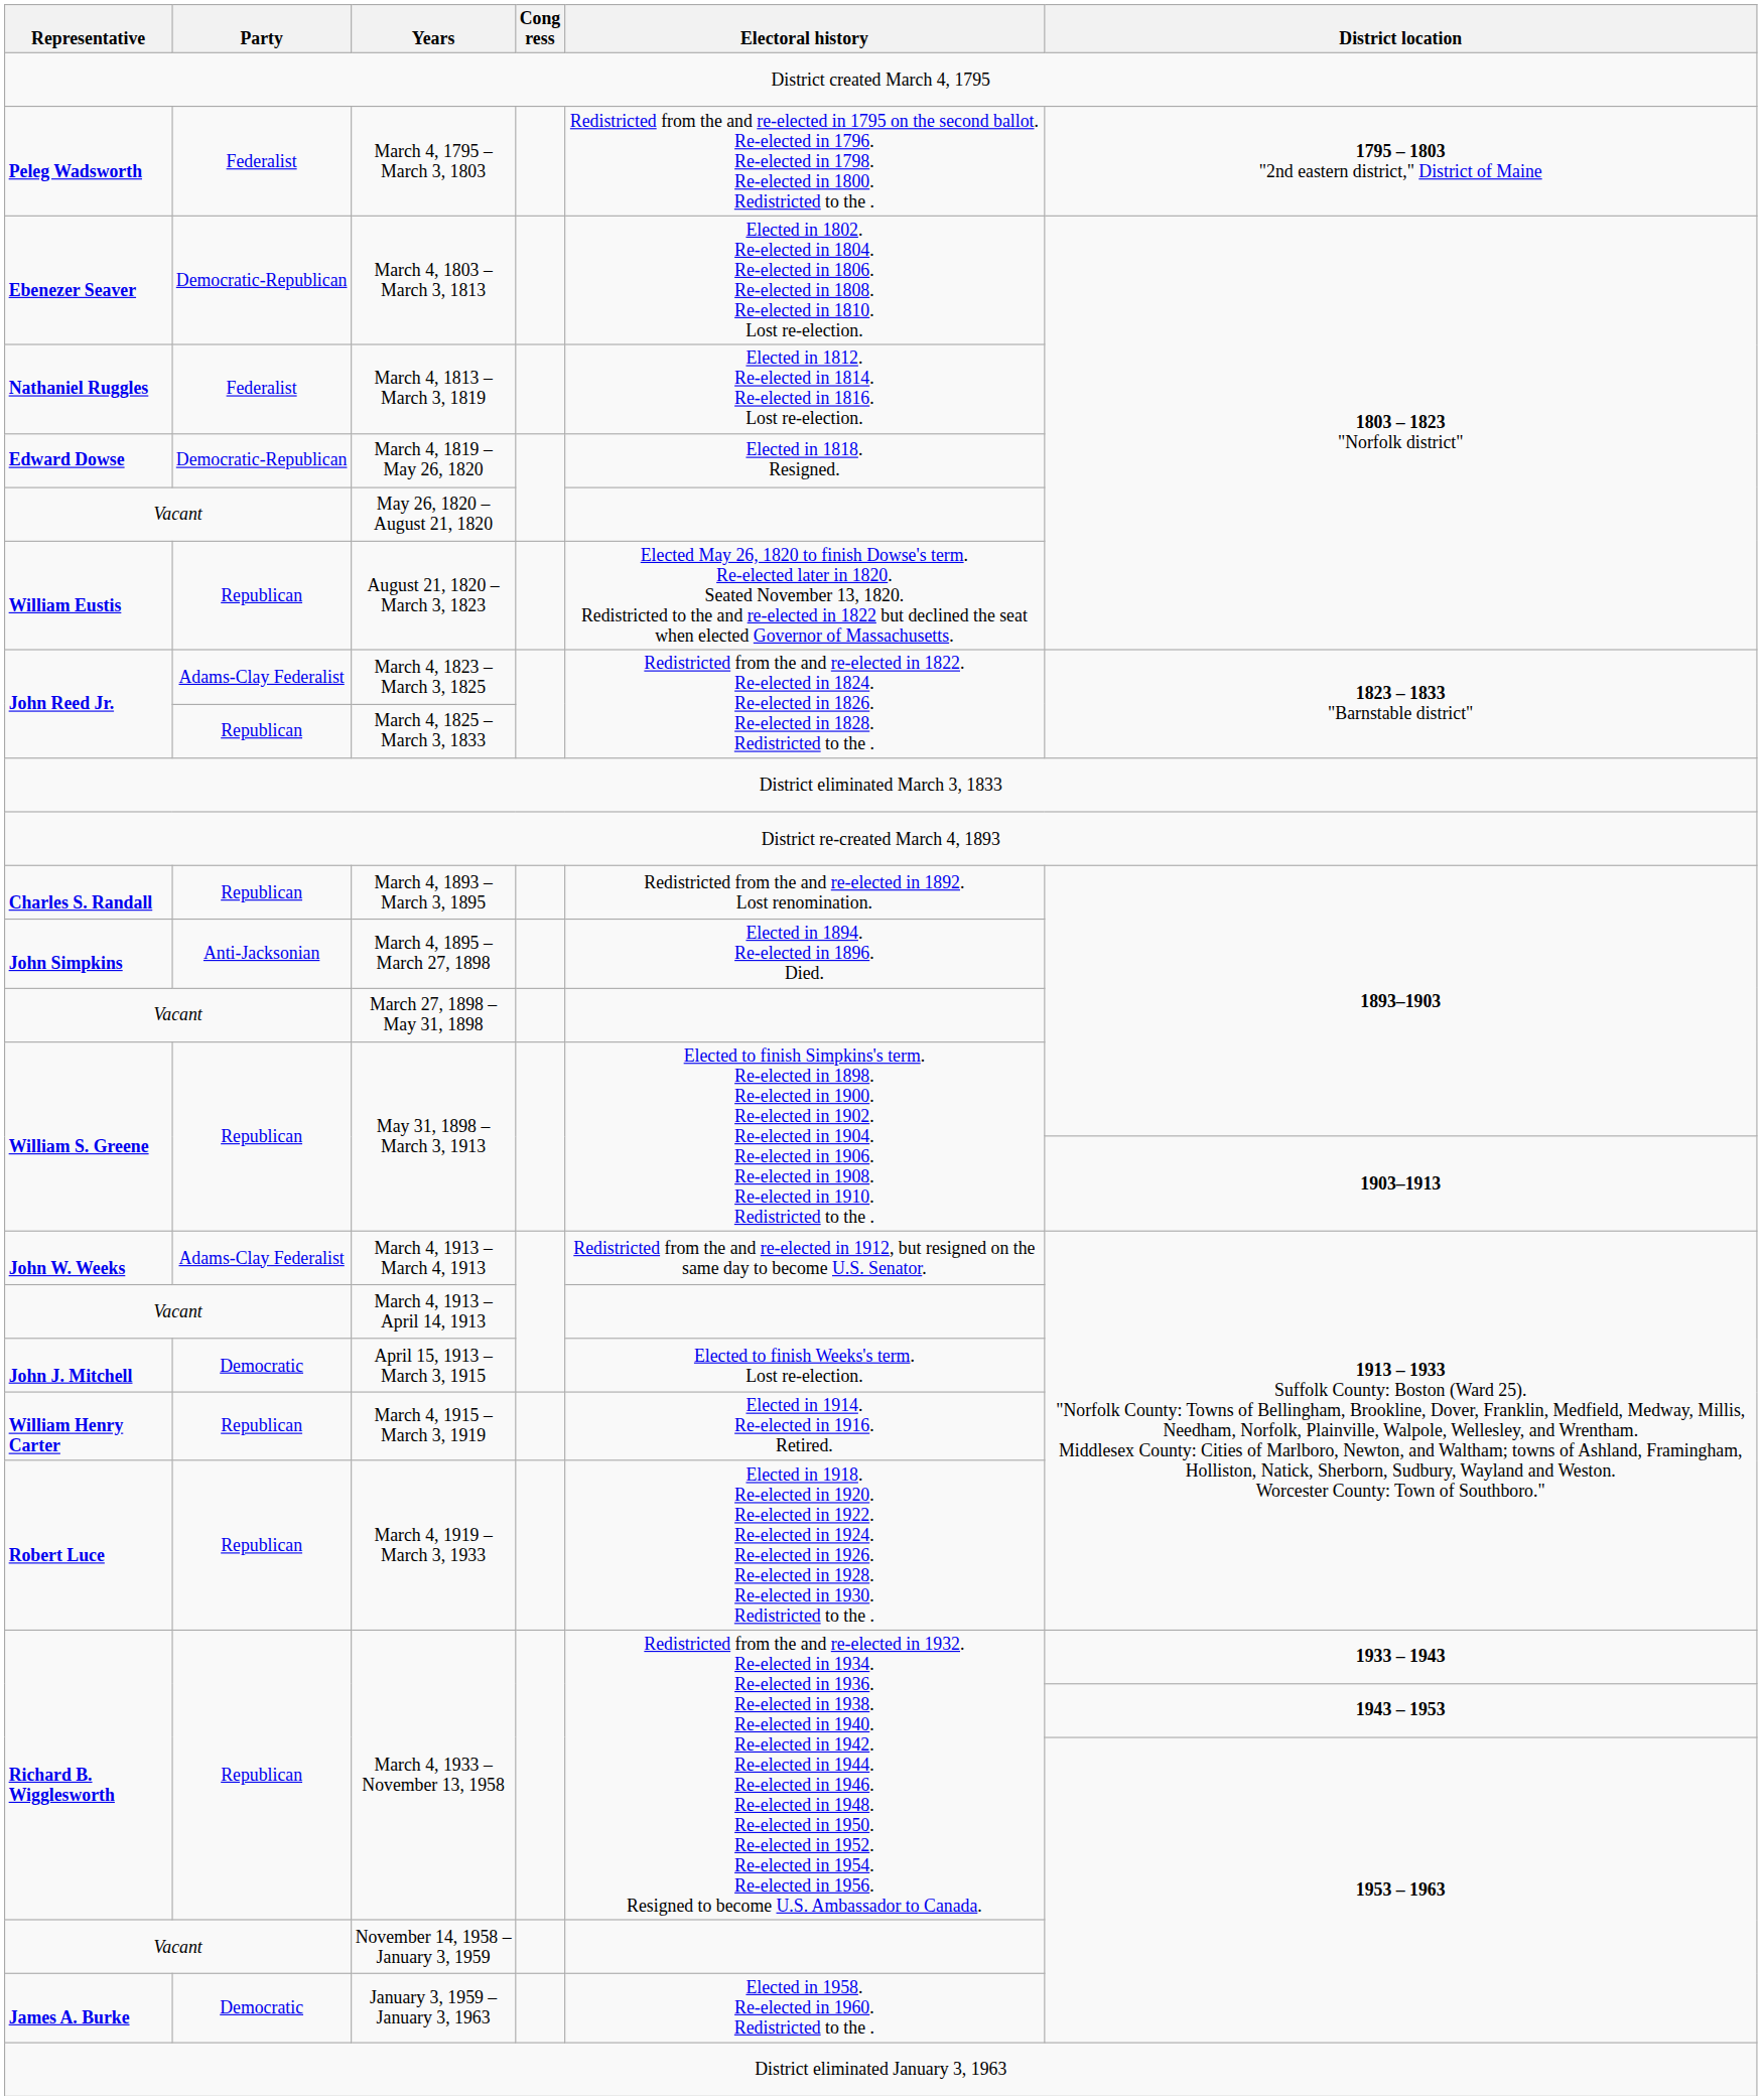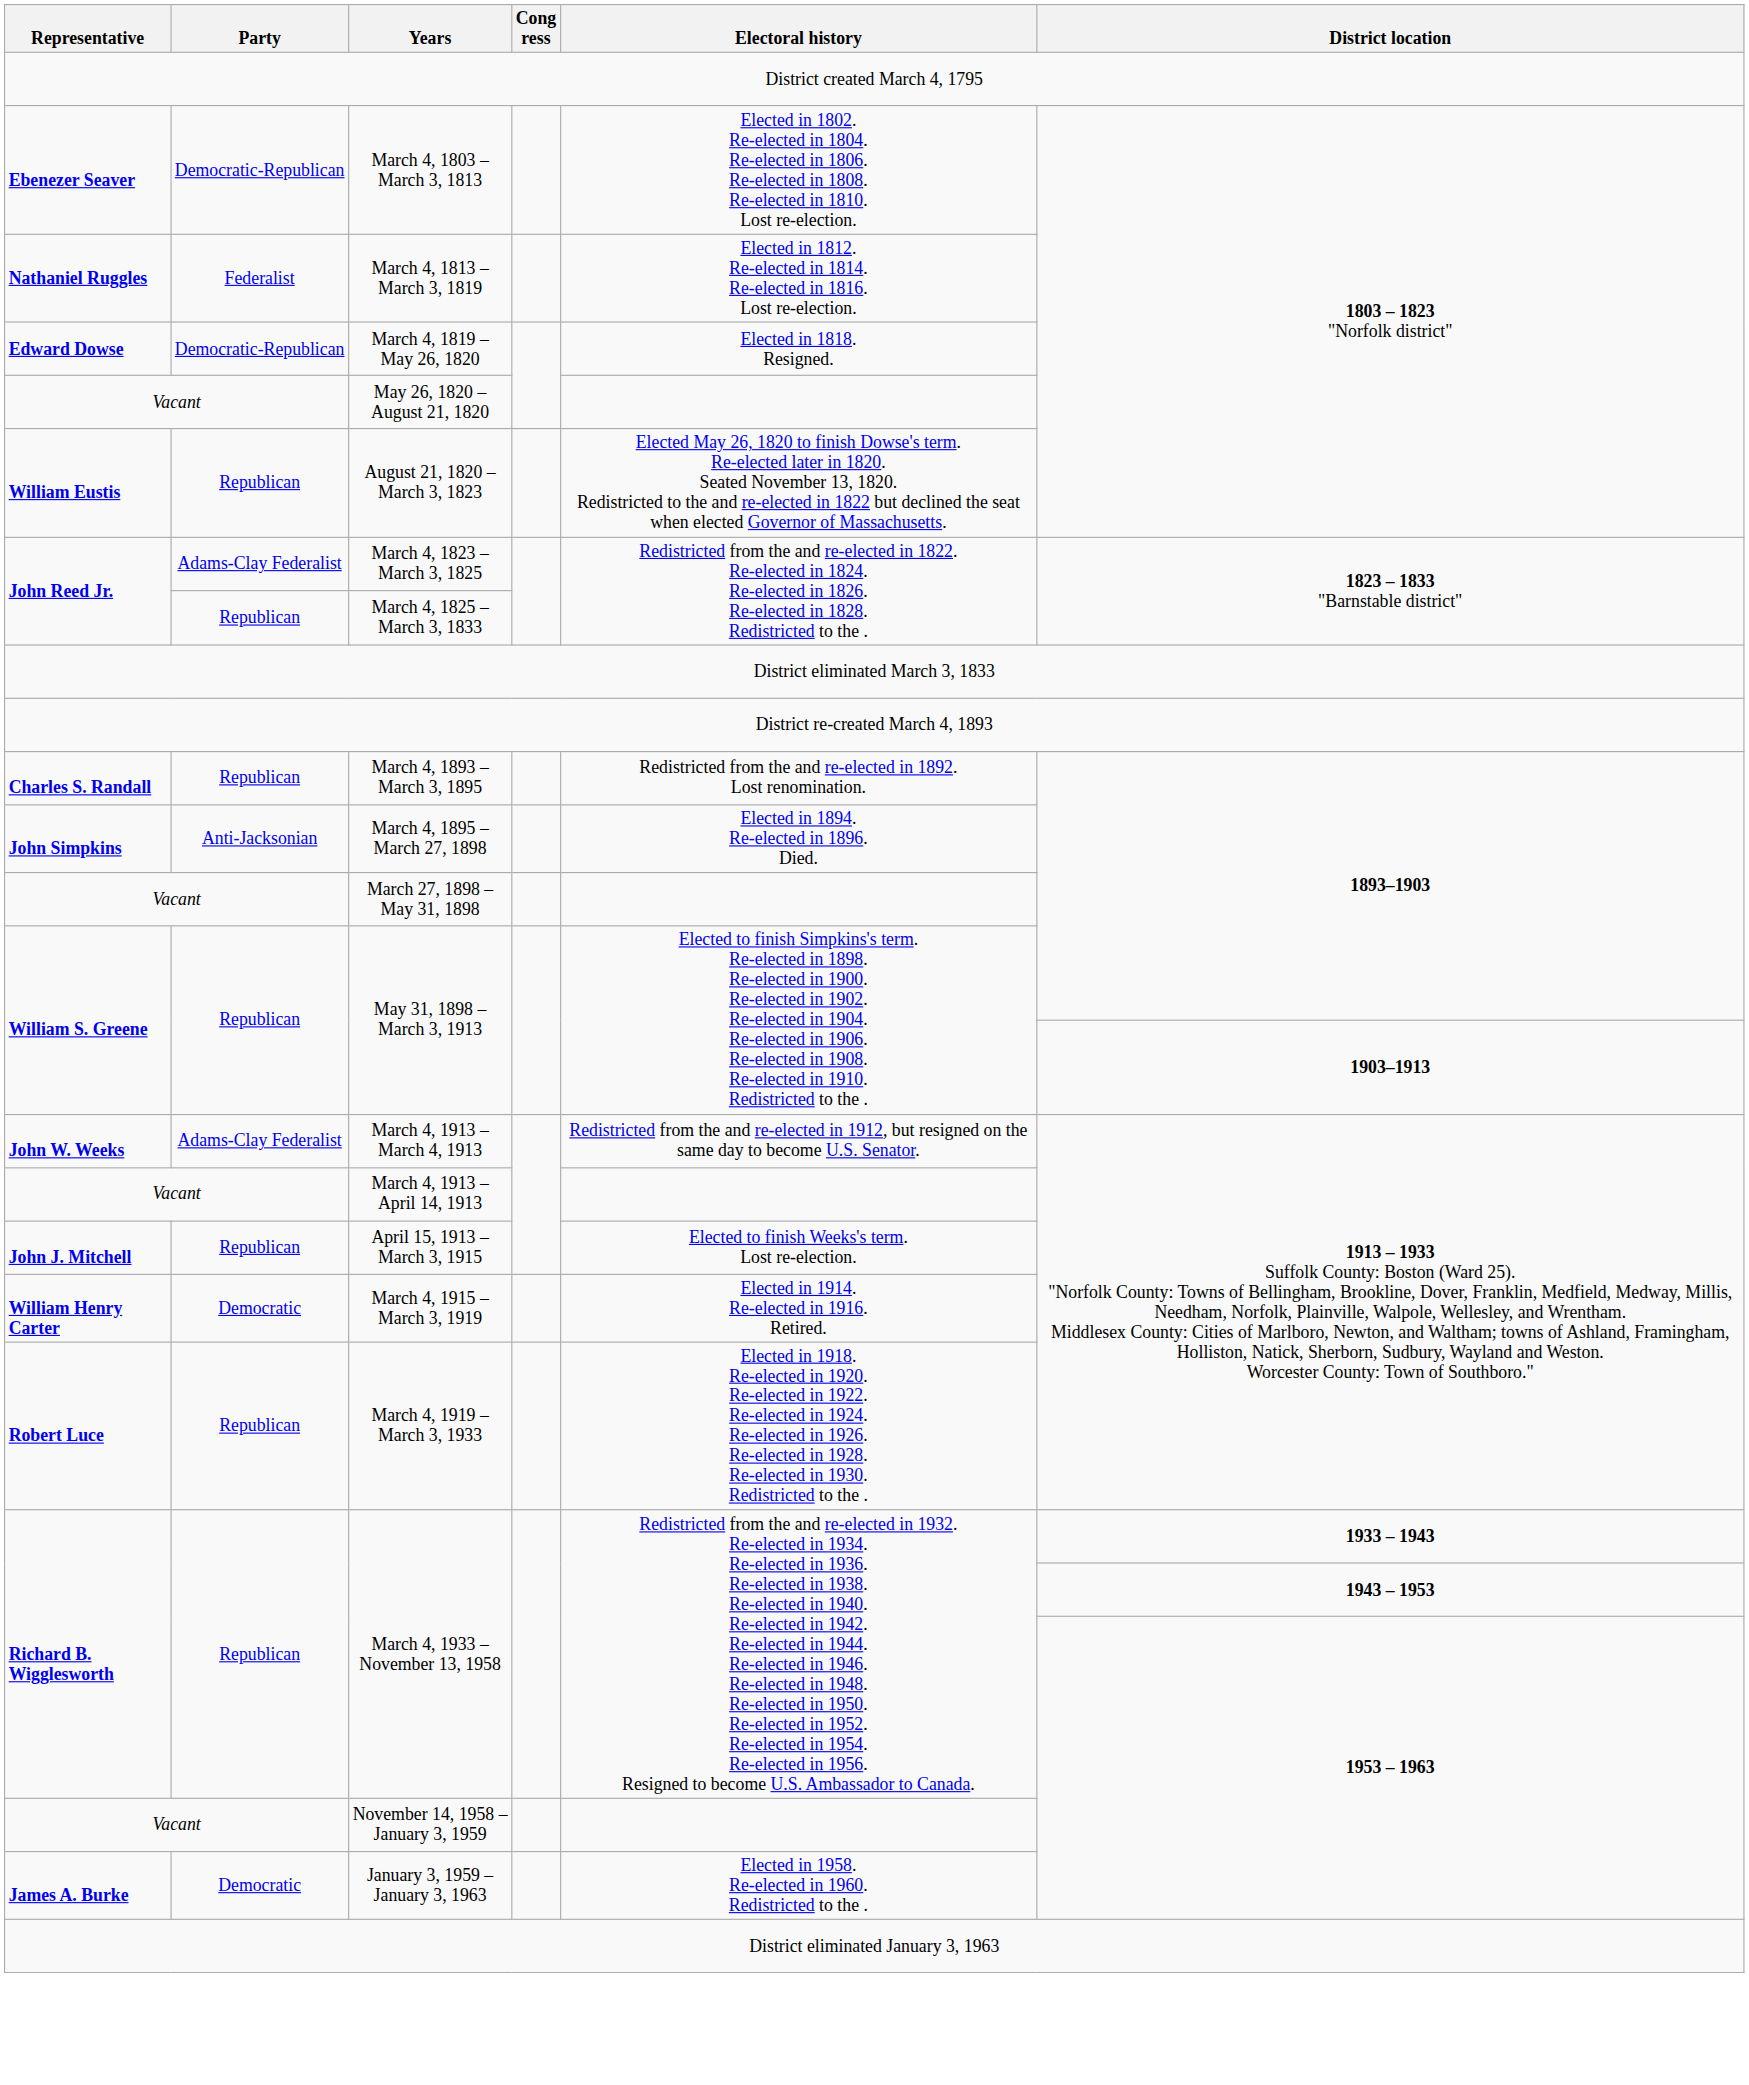- row: Peleg Wadsworth | Federalist | March 4, 1795 – March 3, 1803 | Redistricted from the and re-elected in 1795 on the second ballot. Re-elected in 1796. Re-elected in 1798. Re-elected in 1800. Redistricted to the . | 1795 – 1803 "2nd eastern district," District of Maine
April 15, 1913 – March 3, 1915 | Party: Democratic -> Republican
March 4, 1915 – March 3, 1919 | Party: Republican -> Democratic
